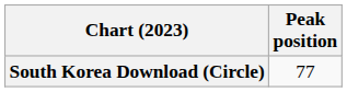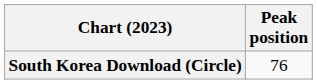South Korea Download (Circle) | Peak position: 77 -> 76
